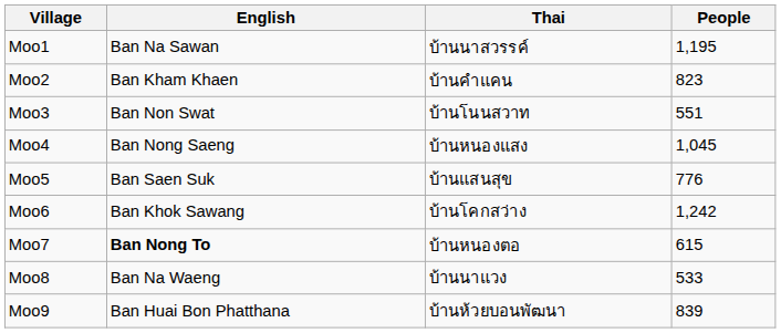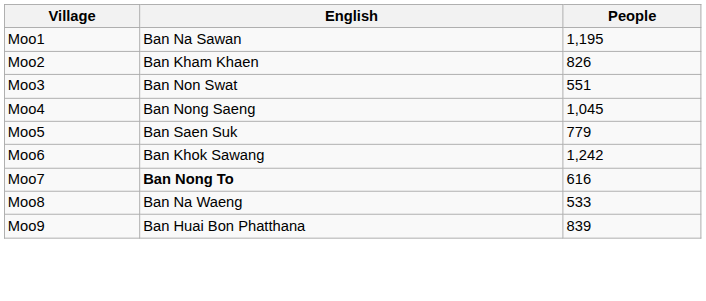- column: Thai | บ้านนาสวรรค์ | บ้านคำแคน | บ้านโนนสวาท | บ้านหนองแสง | บ้านแสนสุข | บ้านโคกสว่าง | บ้านหนองตอ | บ้านนาแวง | บ้านห้วยบอนพัฒนา
Moo2 | People: 823 -> 826
Moo5 | People: 776 -> 779
Moo7 | People: 615 -> 616
